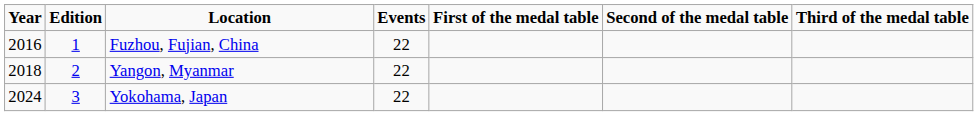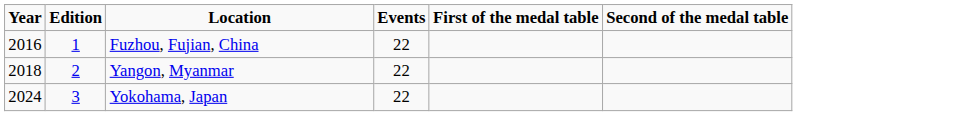- column: Third of the medal table
